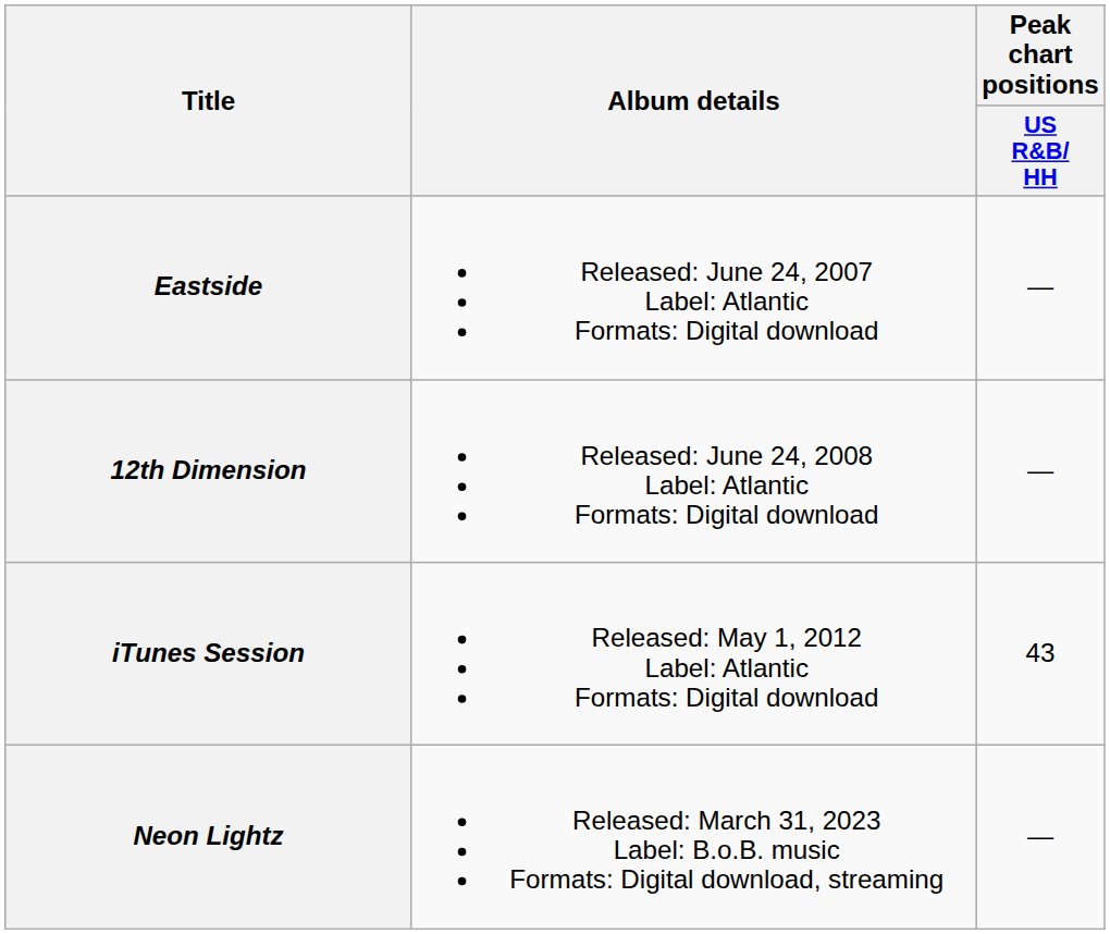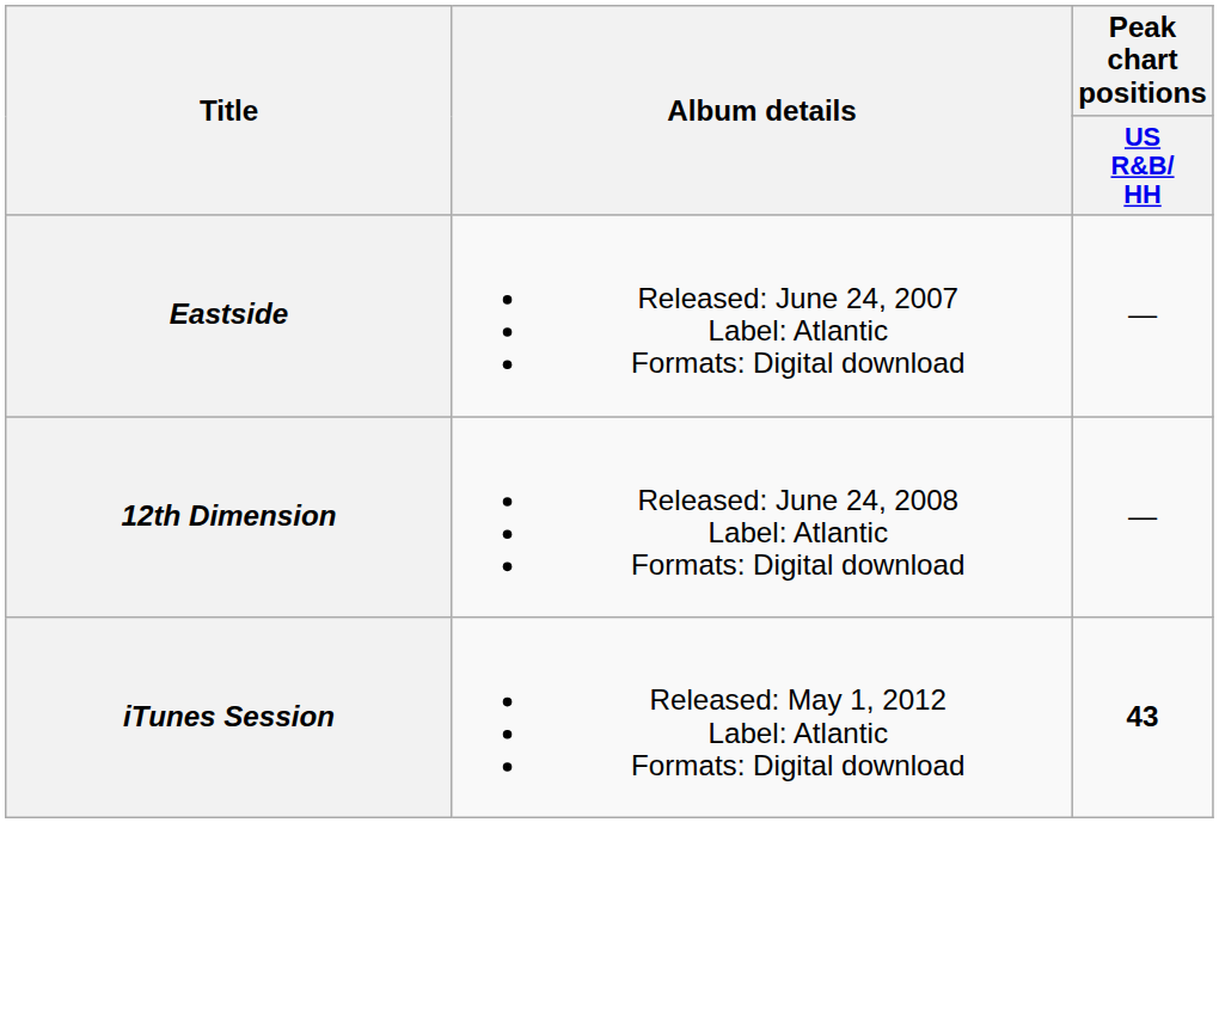iTunes Session | Peak chart positions / US R&B/ HH: normal -> bold
- row: Neon Lightz | Released: March 31, 2023 Label: B.o.B. music Formats: Digital download, streaming | —
